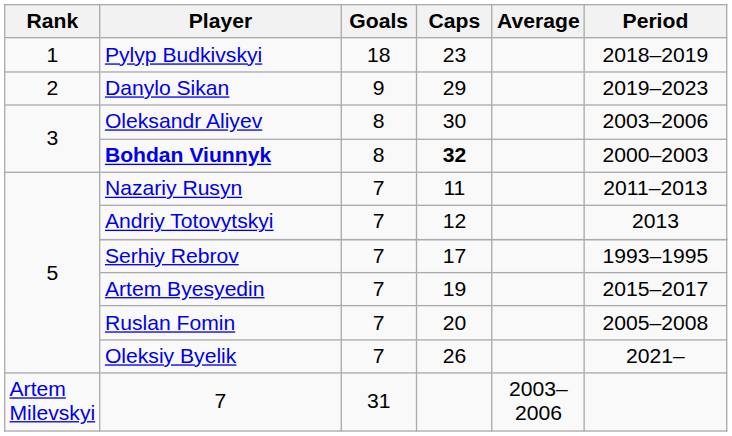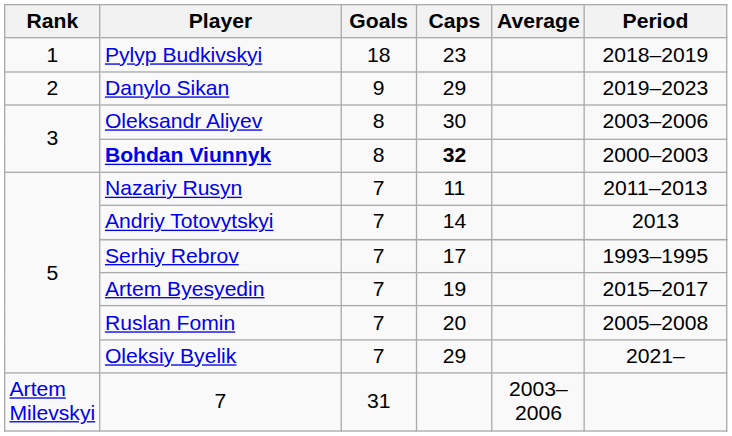Andriy Totovytskyi | Caps: 12 -> 14
Oleksiy Byelik | Caps: 26 -> 29
